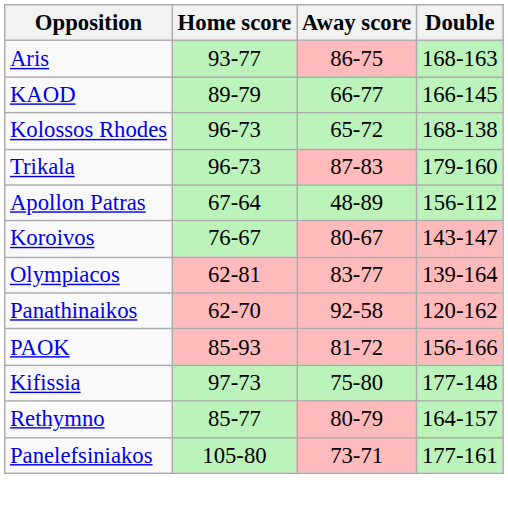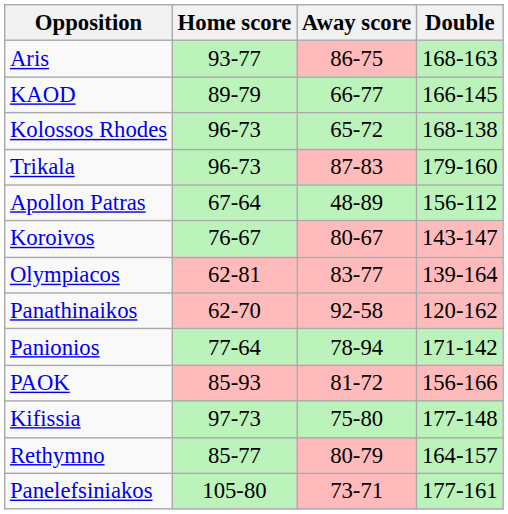+ row: Panionios | 77-64 | 78-94 | 171-142
